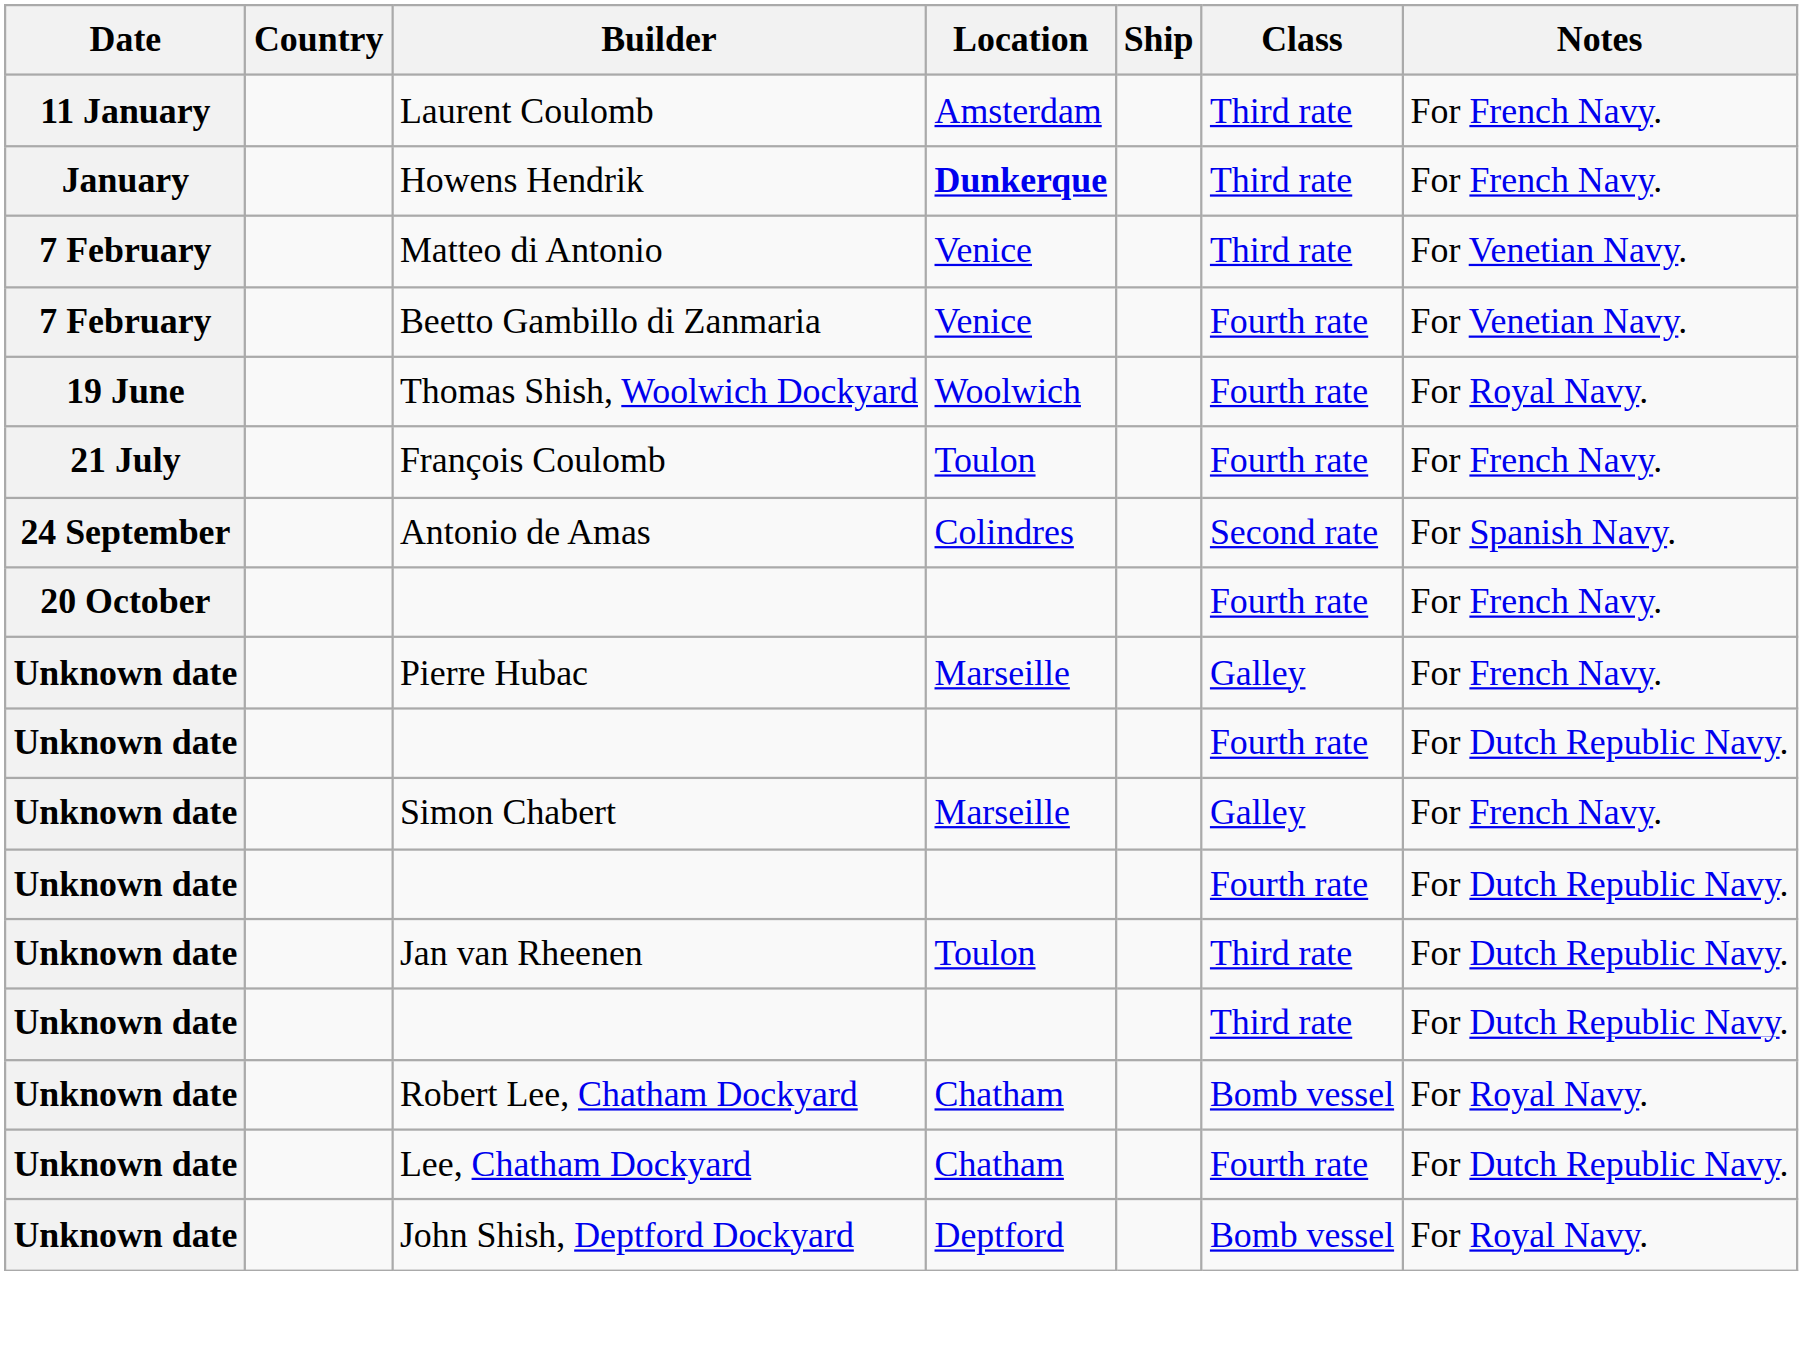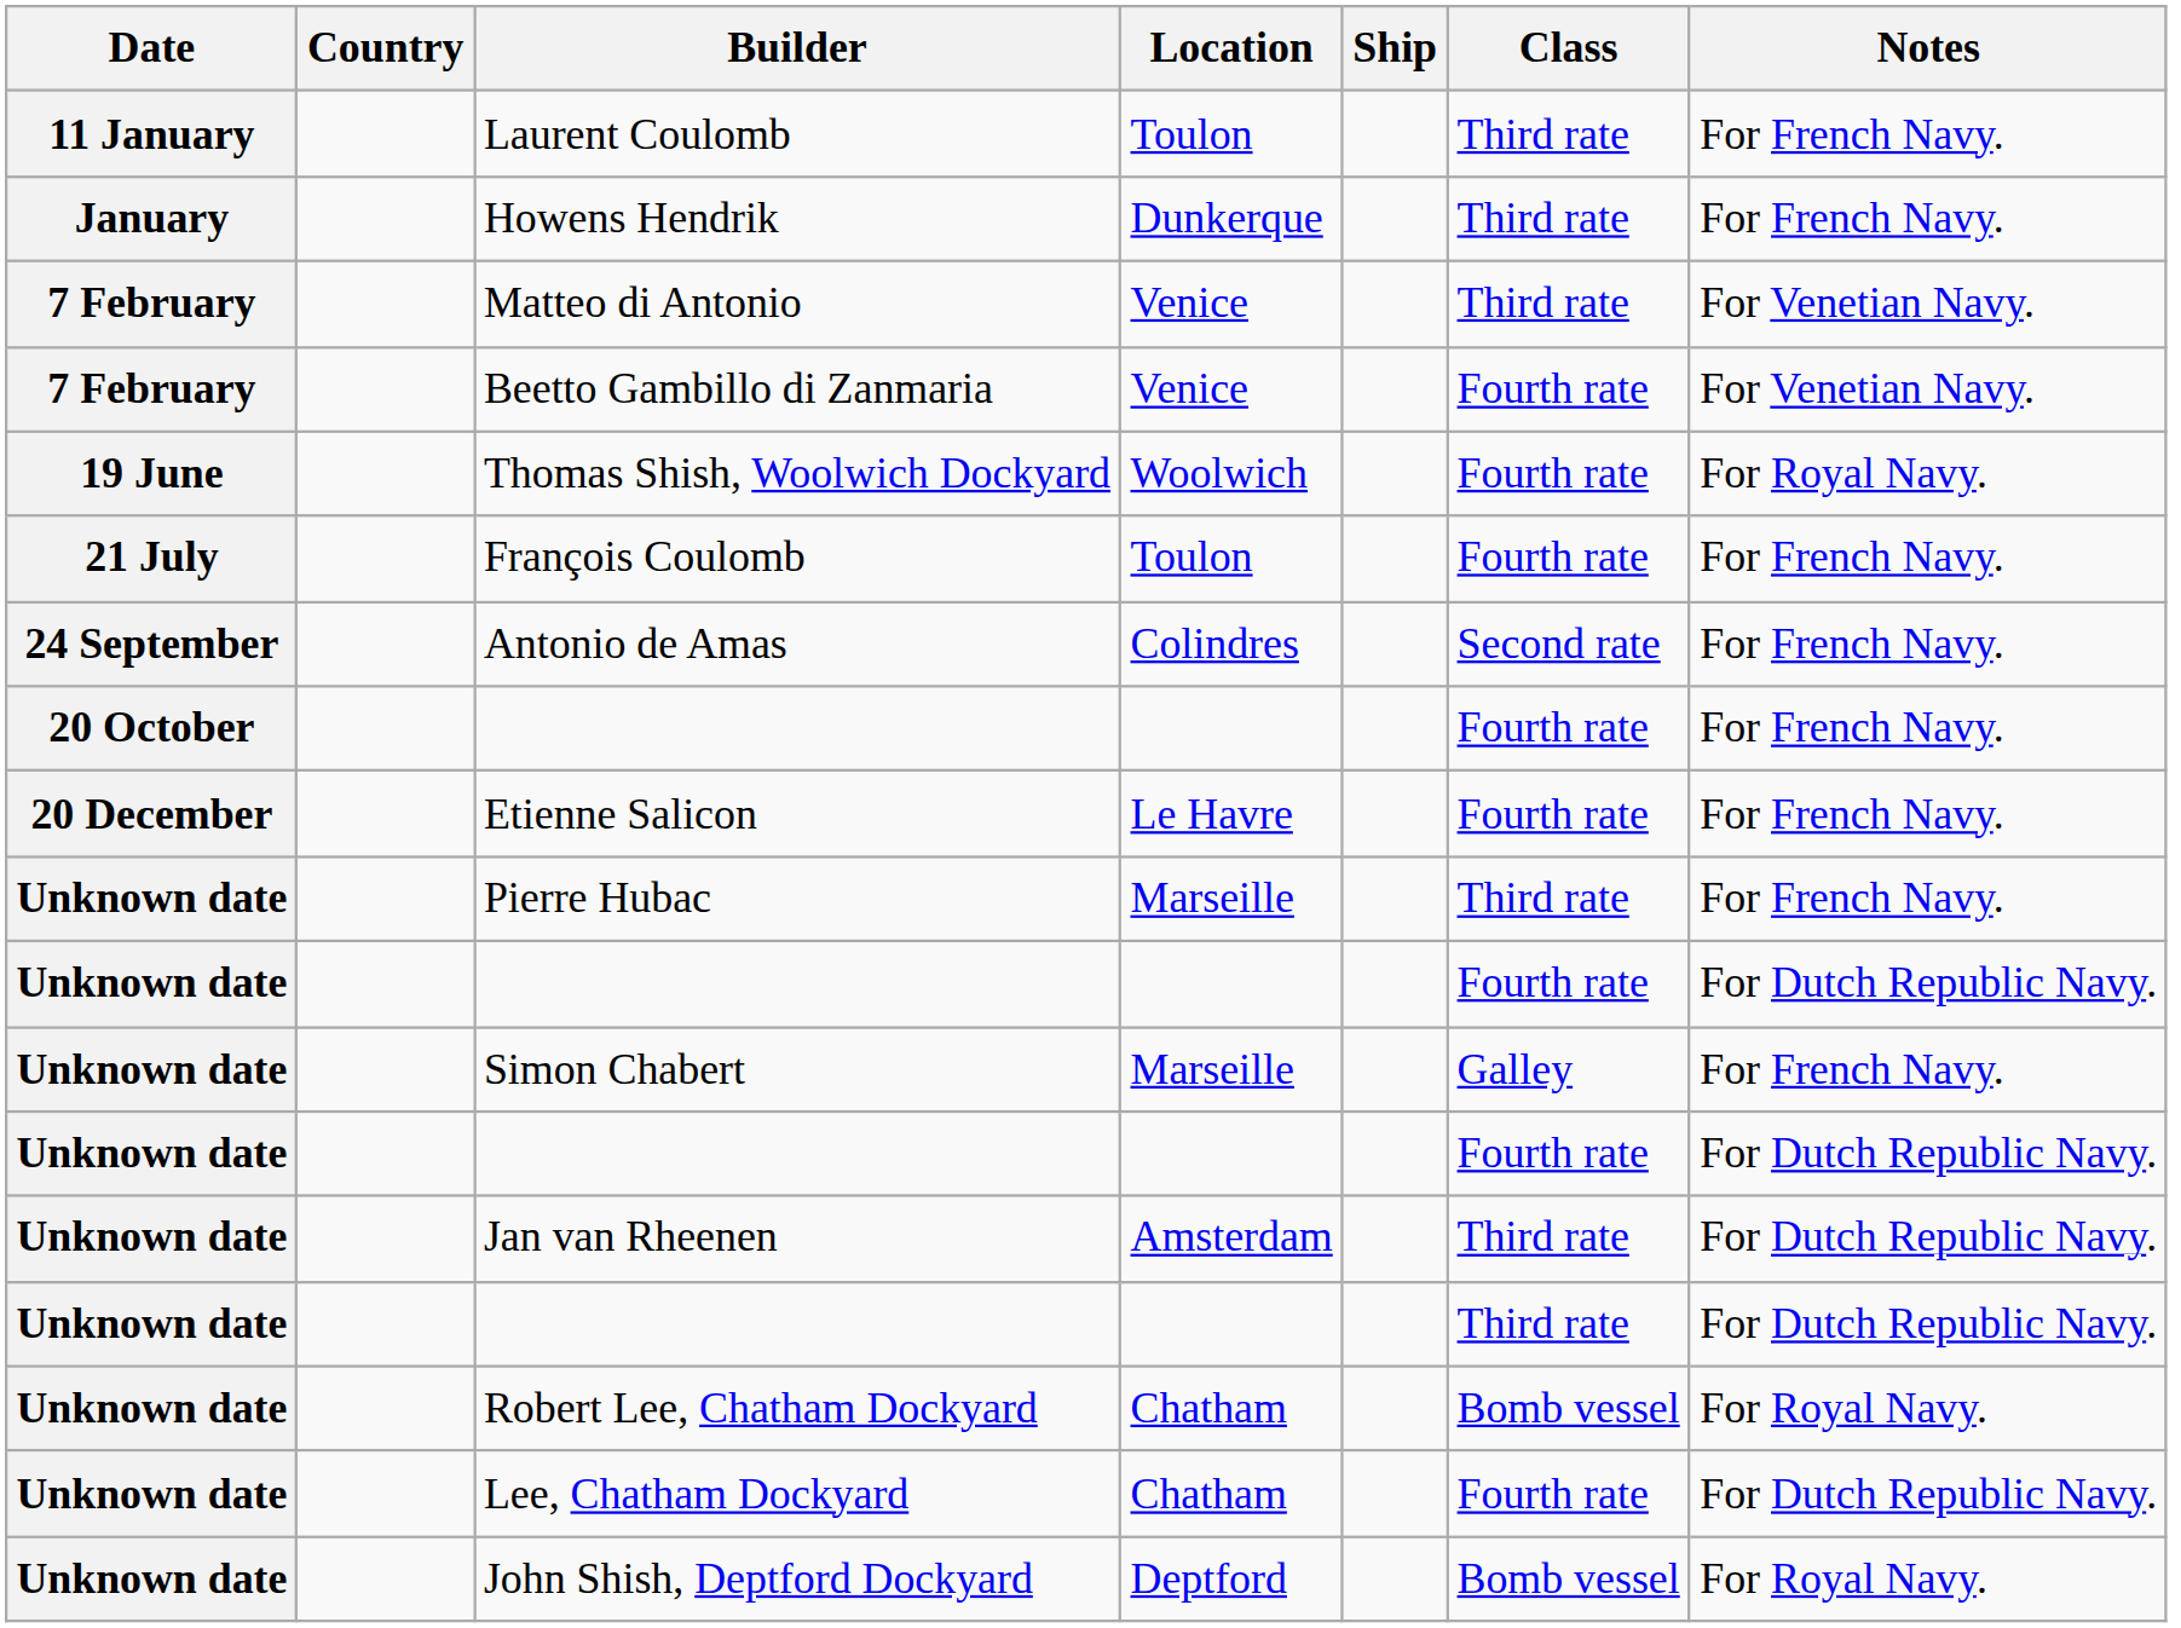Laurent Coulomb | Location: Amsterdam -> Toulon
Howens Hendrik | Location: bold -> normal
Antonio de Amas | Notes: For Spanish Navy. -> For French Navy.
+ row: 20 December | Etienne Salicon | Le Havre | Fourth rate | For French Navy.
Pierre Hubac | Class: Galley -> Third rate
Jan van Rheenen | Location: Toulon -> Amsterdam
